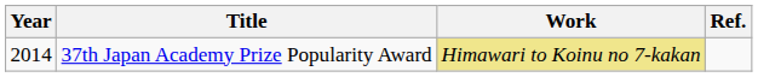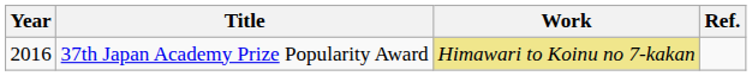37th Japan Academy Prize Popularity Award | Year: 2014 -> 2016
